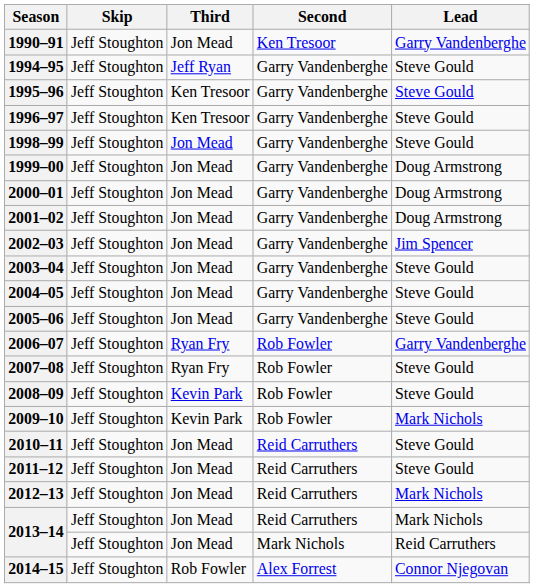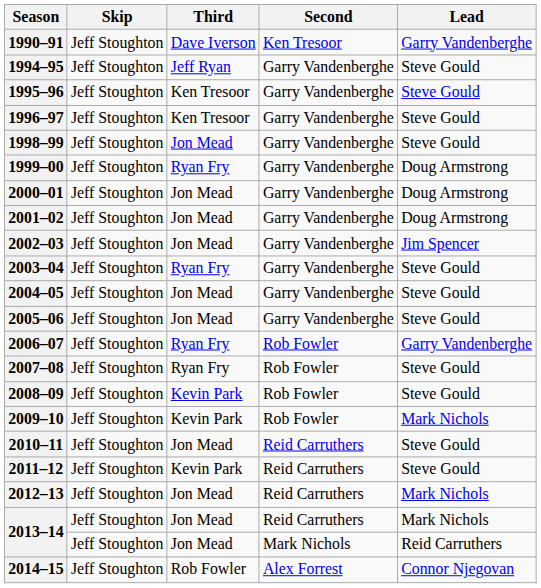1990–91 | Third: Jon Mead -> Dave Iverson
1999–00 | Third: Jon Mead -> Ryan Fry
2003–04 | Third: Jon Mead -> Ryan Fry
2011–12 | Third: Jon Mead -> Kevin Park
